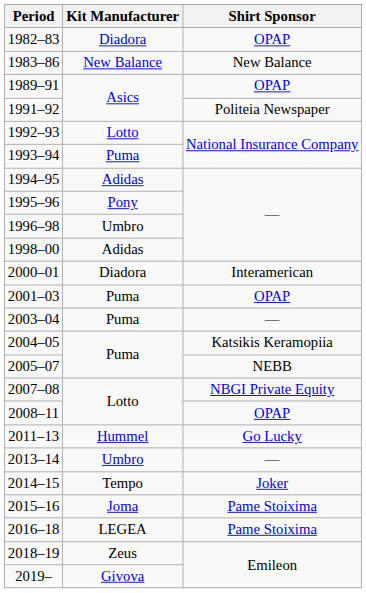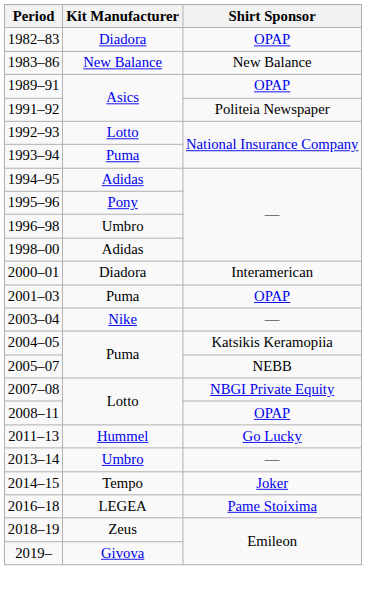2003–04 | Kit Manufacturer: Puma -> Nike
- row: 2015–16 | Joma | Pame Stoixima
